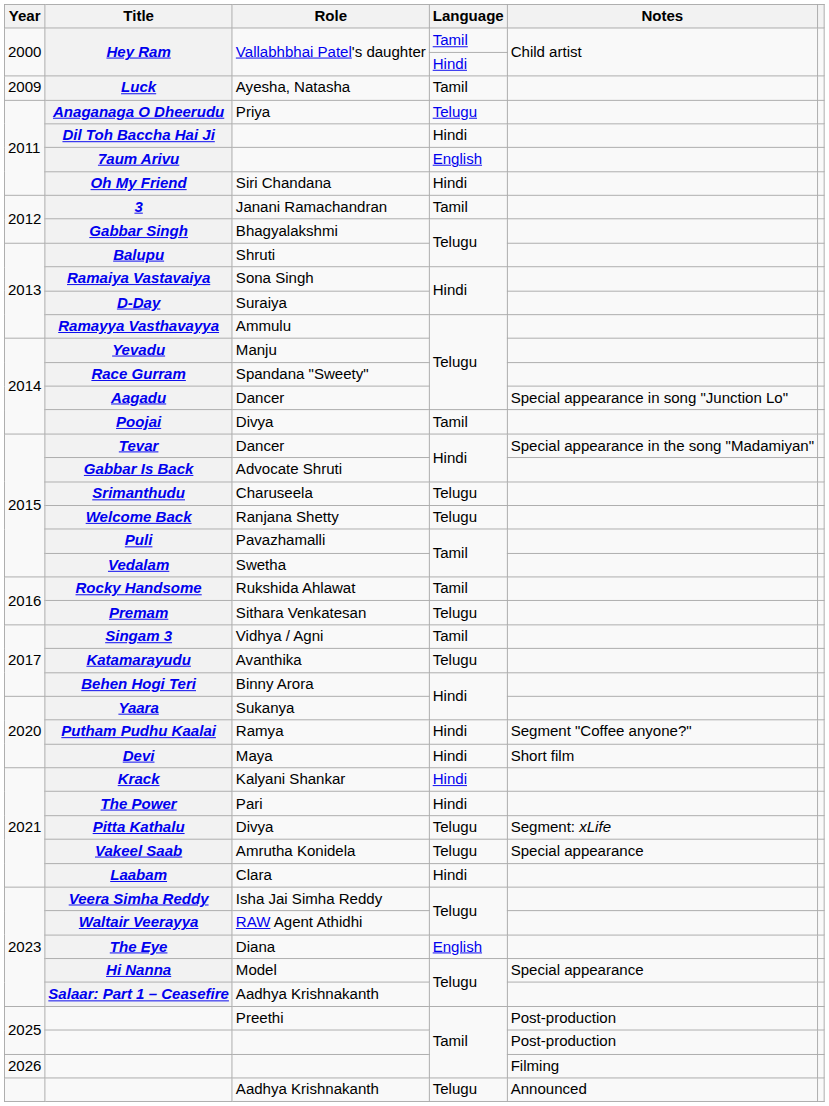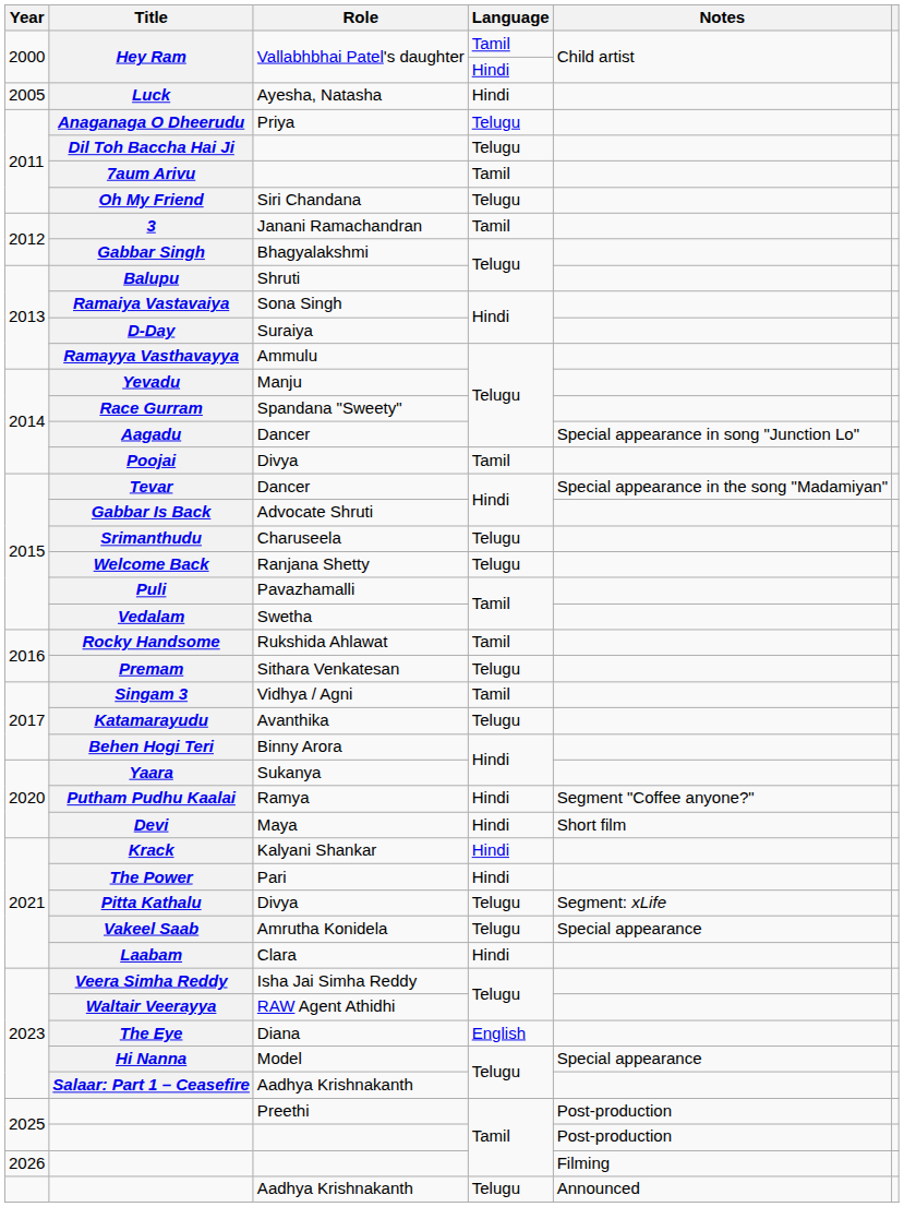Luck | Year: 2009 -> 2005
Luck | Language: Tamil -> Hindi
Dil Toh Baccha Hai Ji | Language: Hindi -> Telugu
7aum Arivu | Language: English -> Tamil
Oh My Friend | Language: Hindi -> Telugu
